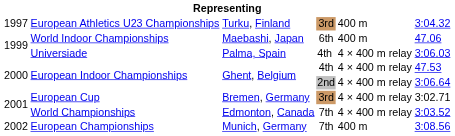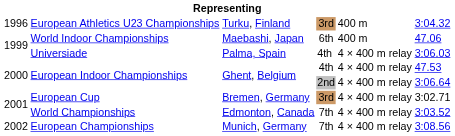European Athletics U23 Championships | column 1: 1997 -> 1996
European Championships | column 5: 400 m -> 4 × 400 m relay
